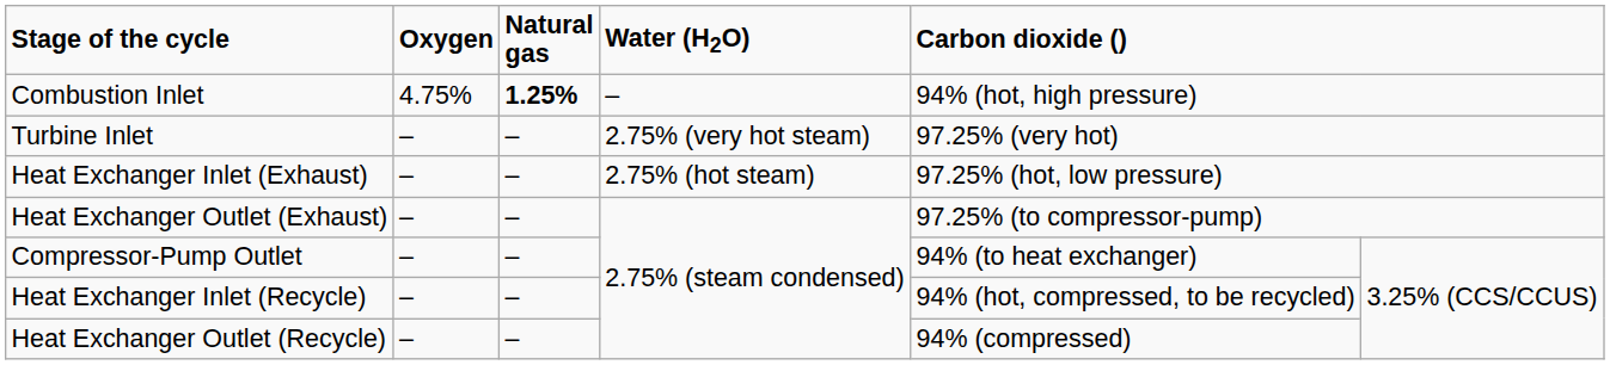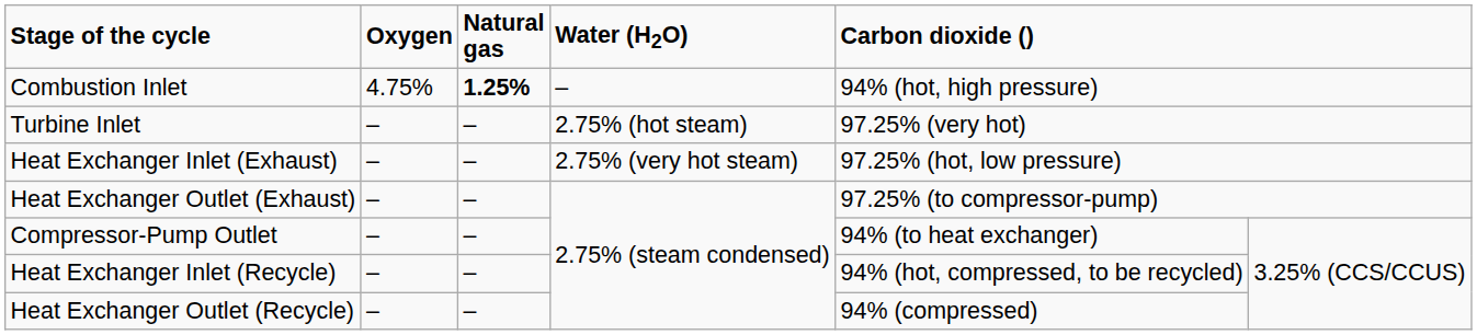Turbine Inlet | column 4: 2.75% (very hot steam) -> 2.75% (hot steam)
Heat Exchanger Inlet (Exhaust) | column 4: 2.75% (hot steam) -> 2.75% (very hot steam)
